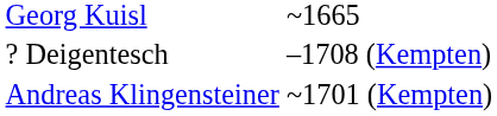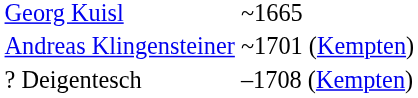rows swapped: Andreas Klingensteiner <-> ? Deigentesch
